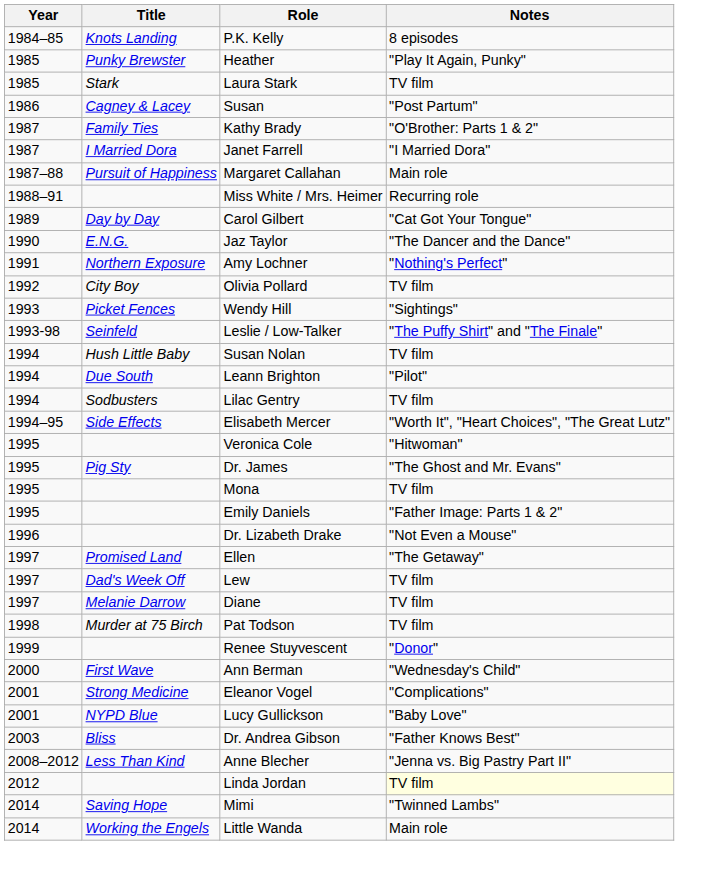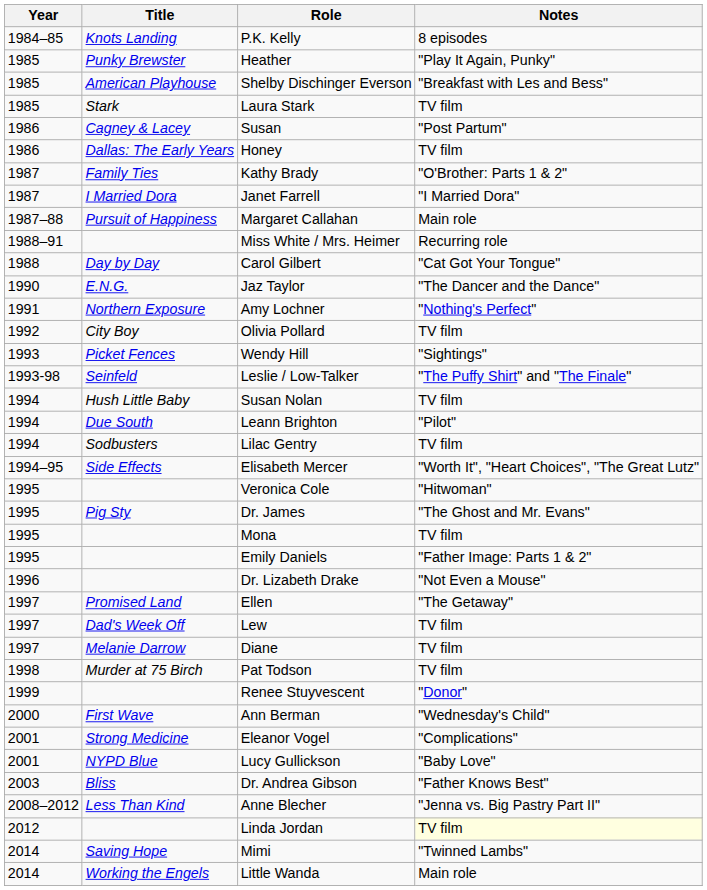+ row: 1985 | American Playhouse | Shelby Dischinger Everson | "Breakfast with Les and Bess"
+ row: 1986 | Dallas: The Early Years | Honey | TV film
Carol Gilbert | Year: 1989 -> 1988
